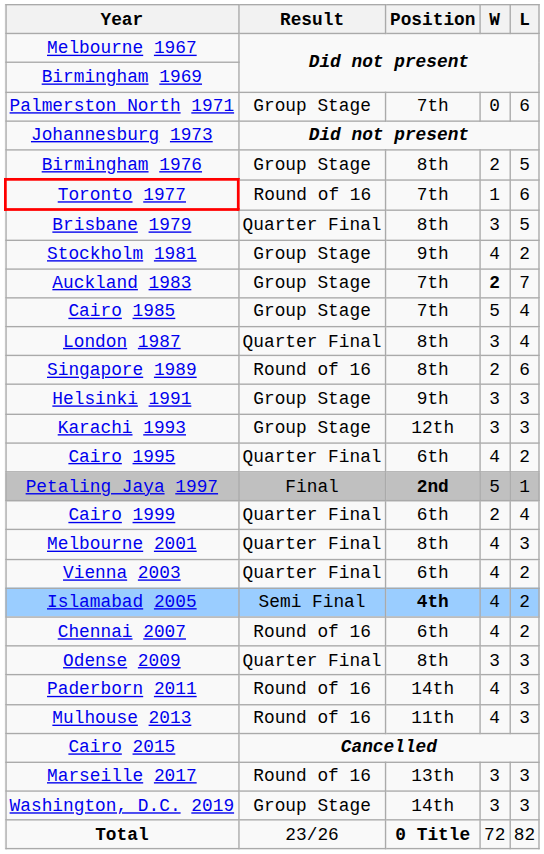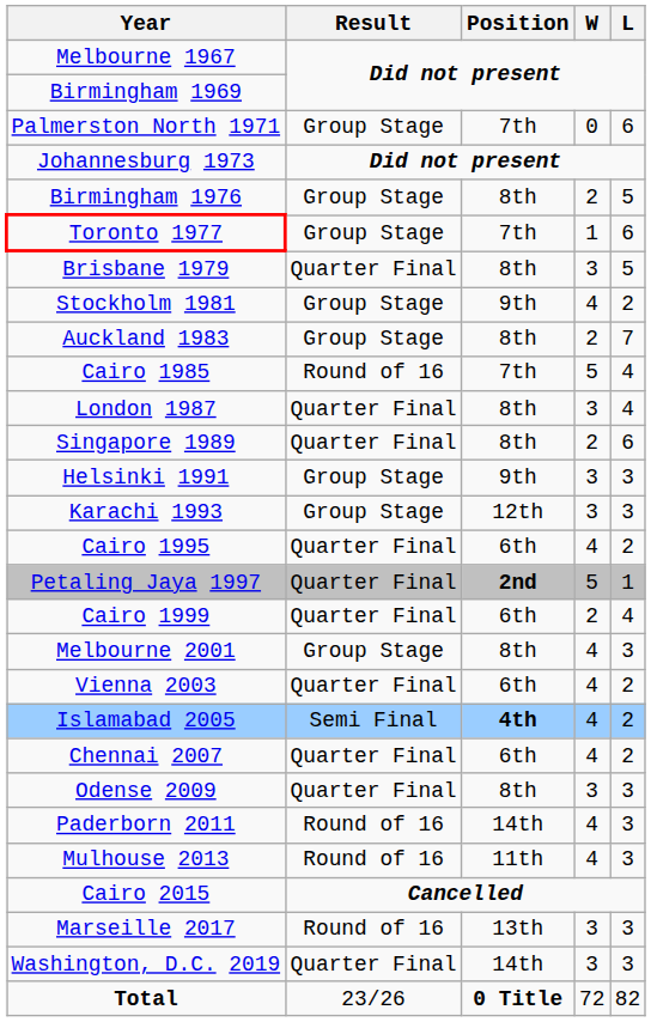Toronto 1977 | Result: Round of 16 -> Group Stage
Auckland 1983 | Position: 7th -> 8th
Auckland 1983 | W: bold -> normal
Cairo 1985 | Result: Group Stage -> Round of 16
Singapore 1989 | Result: Round of 16 -> Quarter Final
Petaling Jaya 1997 | Result: Final -> Quarter Final
Melbourne 2001 | Result: Quarter Final -> Group Stage
Chennai 2007 | Result: Round of 16 -> Quarter Final
Washington, D.C. 2019 | Result: Group Stage -> Quarter Final
